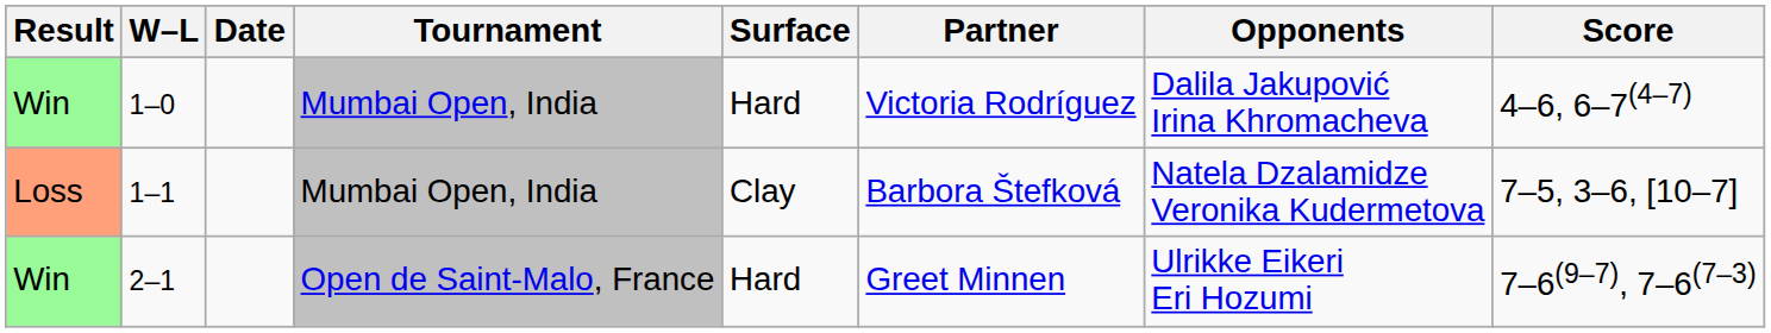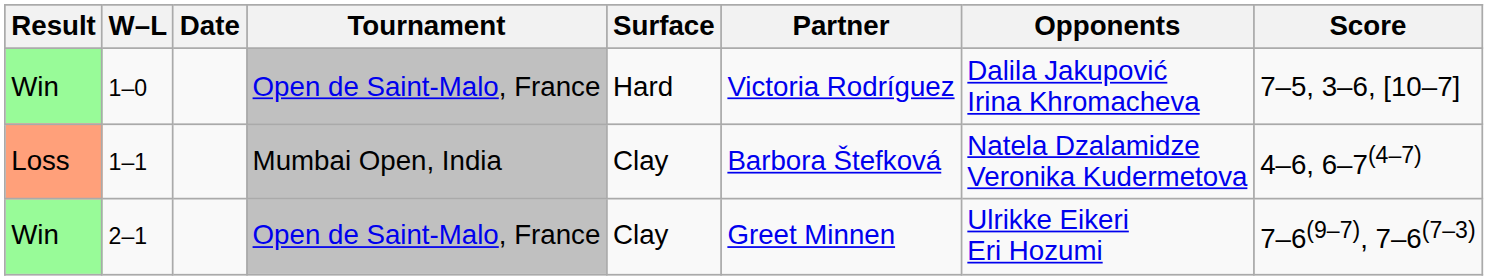1–0 | Tournament: Mumbai Open, India -> Open de Saint-Malo, France
1–0 | Score: 4–6, 6–7(4–7) -> 7–5, 3–6, [10–7]
1–1 | Score: 7–5, 3–6, [10–7] -> 4–6, 6–7(4–7)
2–1 | Surface: Hard -> Clay
